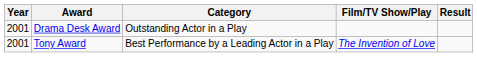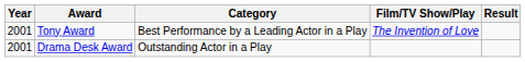rows swapped: Tony Award <-> Drama Desk Award
